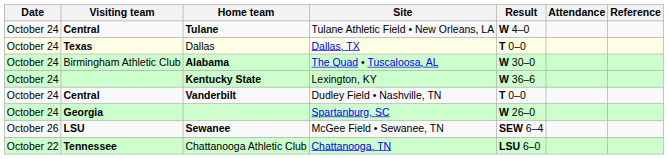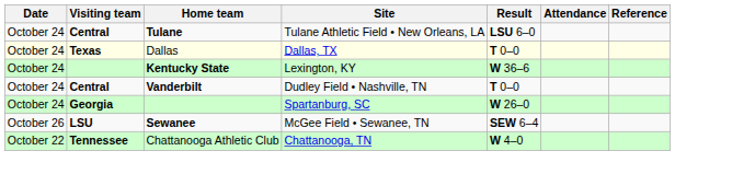Tulane | Result: W 4–0 -> LSU 6–0
- row: October 24 | Birmingham Athletic Club | Alabama | The Quad • Tuscaloosa, AL | W 30–0
Chattanooga Athletic Club | Result: LSU 6–0 -> W 4–0
